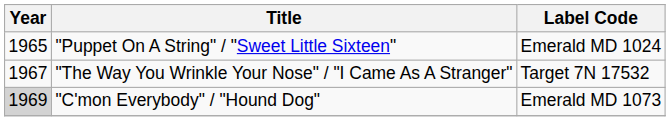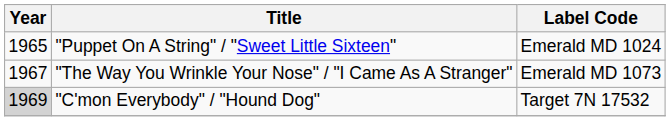"The Way You Wrinkle Your Nose" / "I Came As A Stranger" | Label Code: Target 7N 17532 -> Emerald MD 1073
"C'mon Everybody" / "Hound Dog" | Label Code: Emerald MD 1073 -> Target 7N 17532
